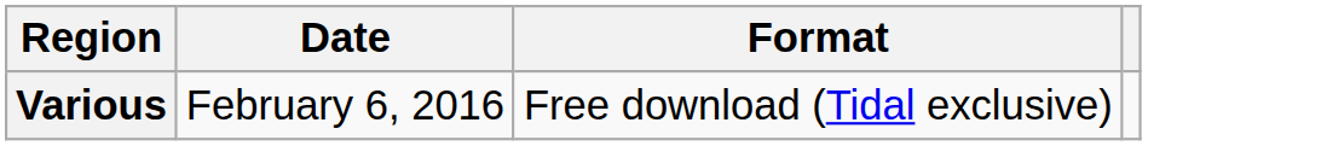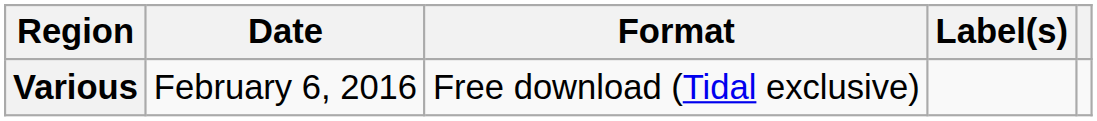+ column: Label(s)
